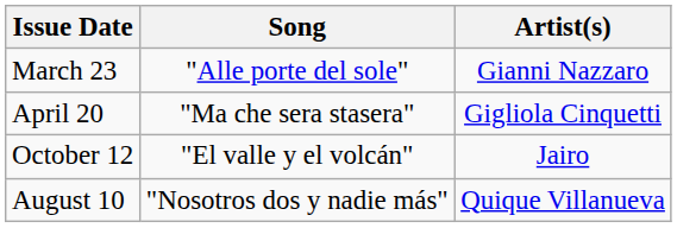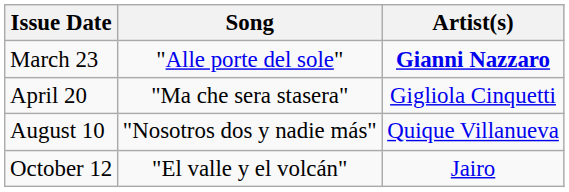March 23 | Artist(s): normal -> bold
rows swapped: August 10 <-> October 12
